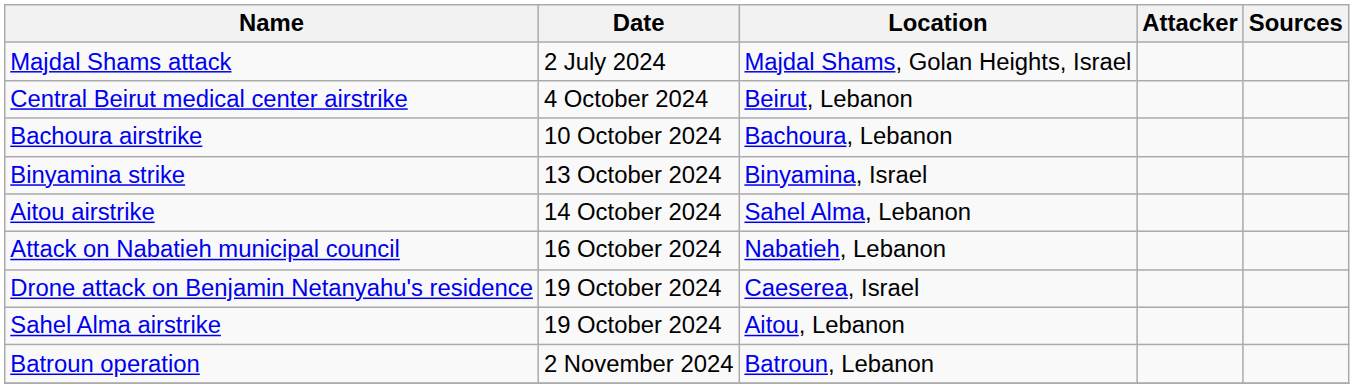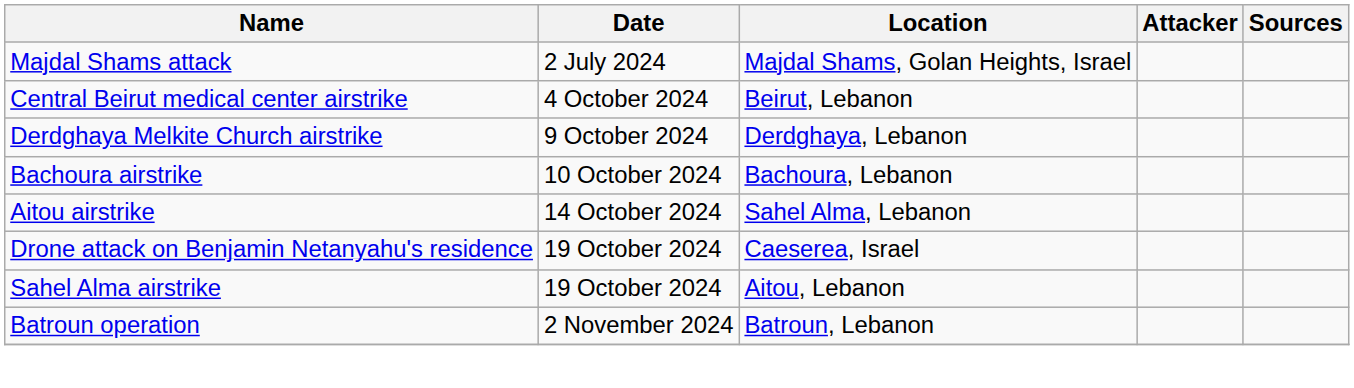+ row: Derdghaya Melkite Church airstrike | 9 October 2024 | Derdghaya, Lebanon
- row: Binyamina strike | 13 October 2024 | Binyamina, Israel
- row: Attack on Nabatieh municipal council | 16 October 2024 | Nabatieh, Lebanon
